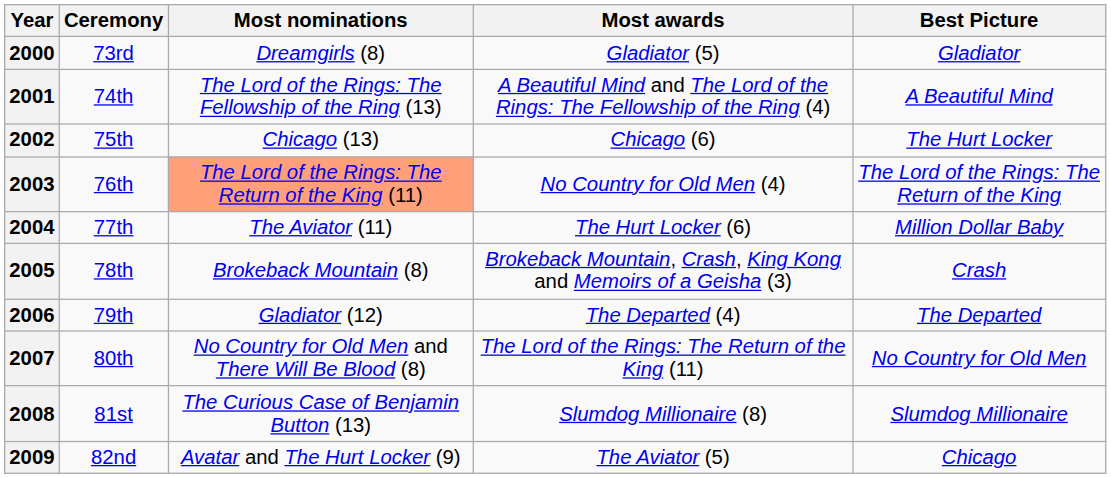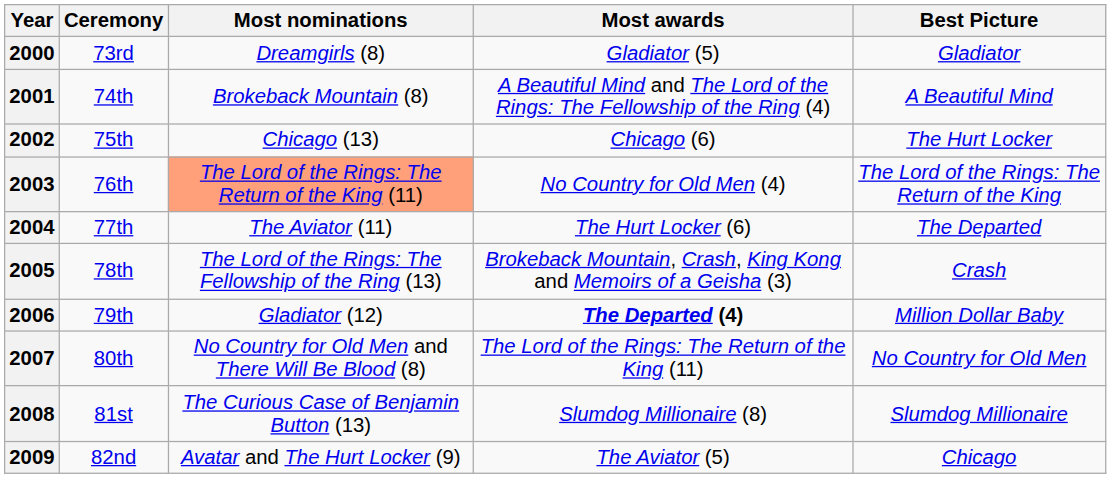2001 | Most nominations: The Lord of the Rings: The Fellowship of the Ring (13) -> Brokeback Mountain (8)
2004 | Best Picture: Million Dollar Baby -> The Departed
2005 | Most nominations: Brokeback Mountain (8) -> The Lord of the Rings: The Fellowship of the Ring (13)
2006 | Most awards: normal -> bold
2006 | Best Picture: The Departed -> Million Dollar Baby
